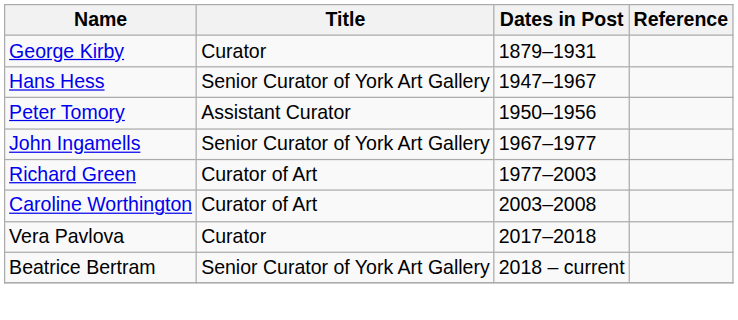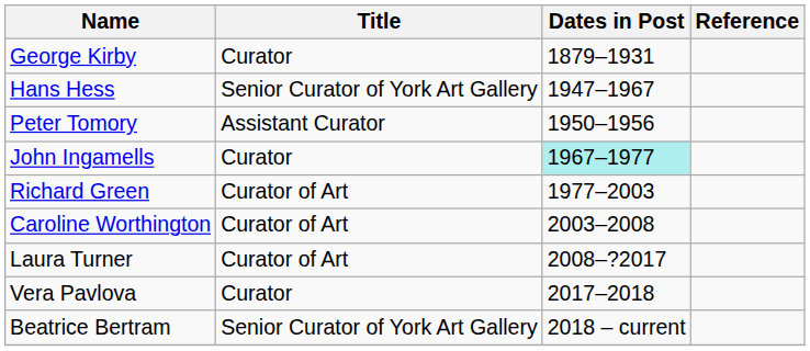John Ingamells | Title: Senior Curator of York Art Gallery -> Curator
John Ingamells | Dates in Post: no background -> paleturquoise background
+ row: Laura Turner | Curator of Art | 2008–?2017
